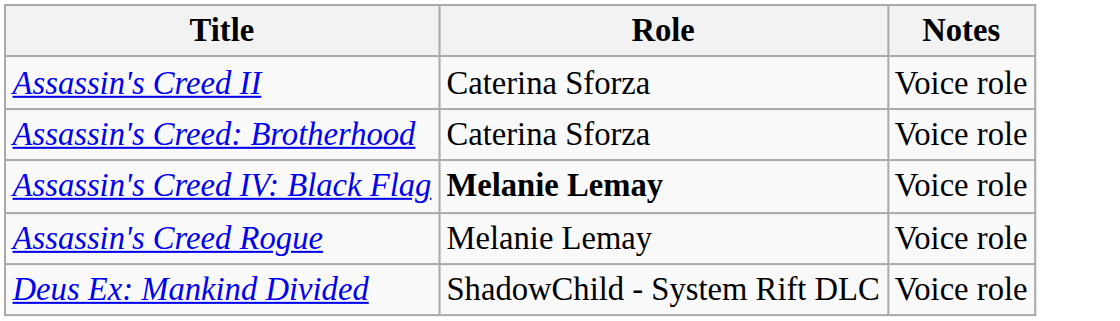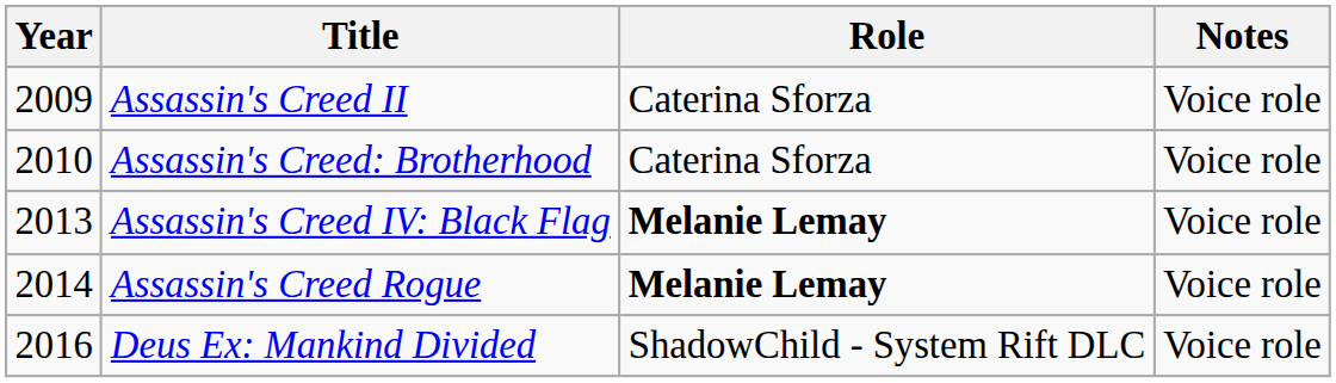+ column: Year | 2009 | 2010 | 2013 | 2014 | 2016
Assassin's Creed Rogue | Role: normal -> bold
